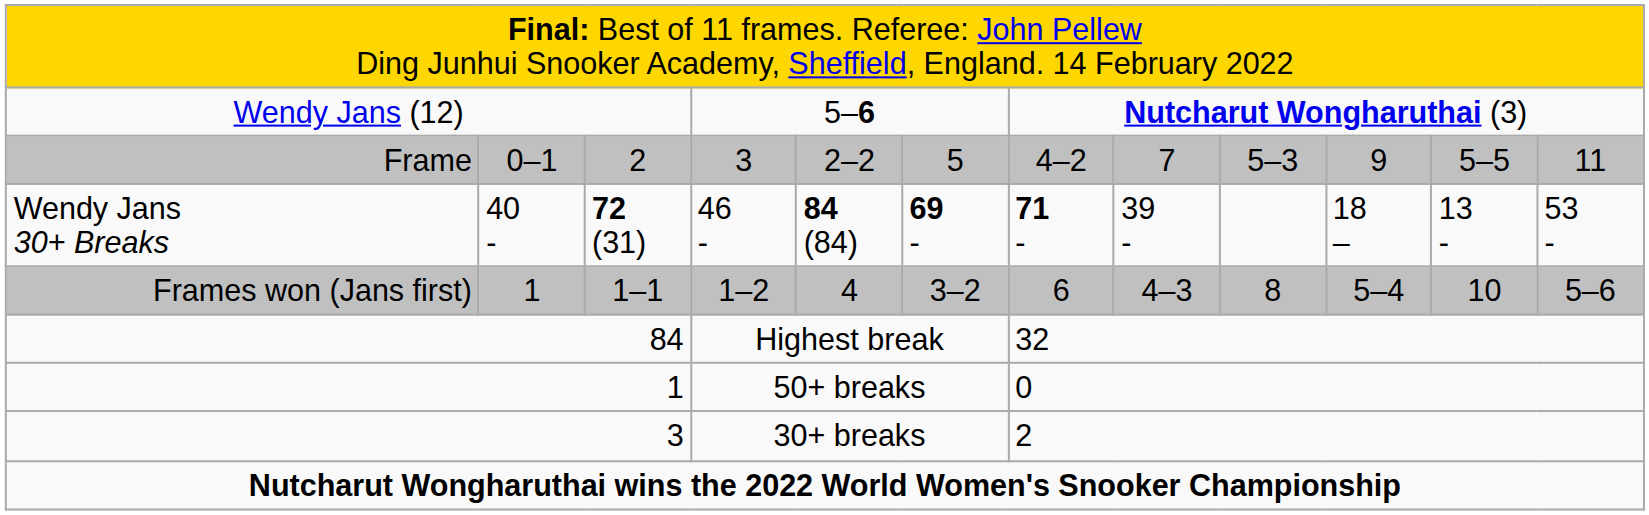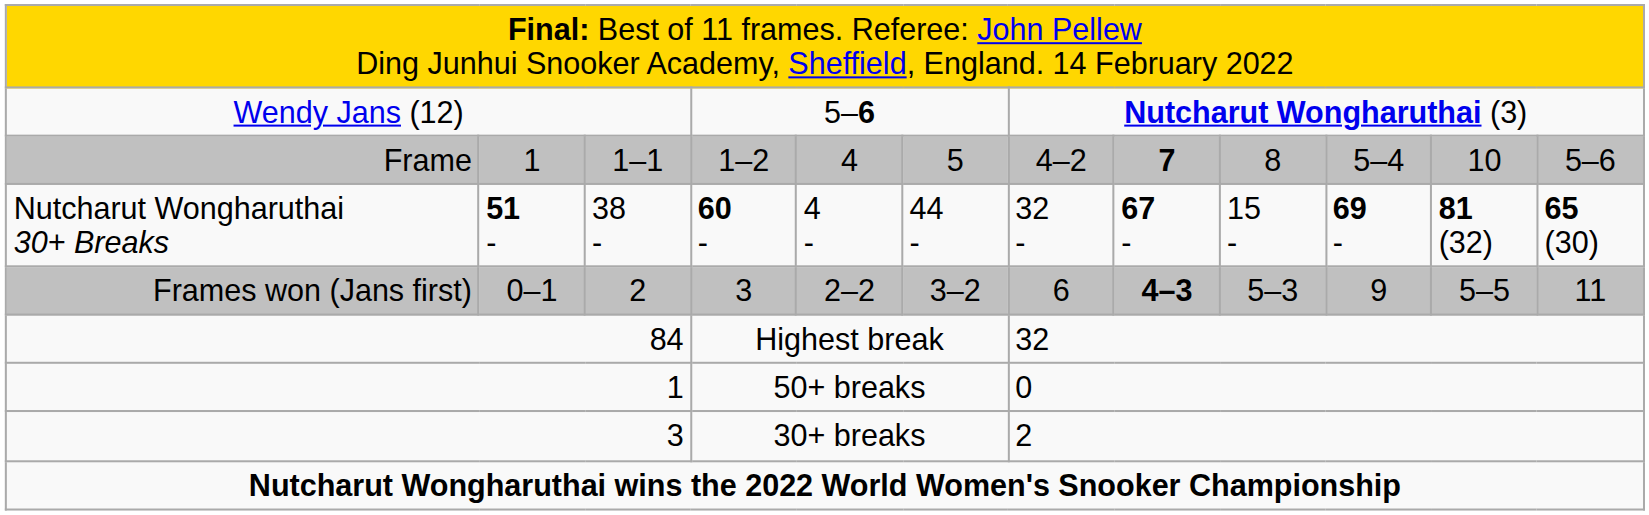Frame | column 2: 0–1 -> 1
Frame | column 3: 2 -> 1–1
Frame | column 4: 3 -> 1–2
Frame | column 5: 2–2 -> 4
Frame | column 8: normal -> bold
Frame | column 9: 5–3 -> 8
Frame | column 10: 9 -> 5–4
Frame | column 11: 5–5 -> 10
Frame | column 12: 11 -> 5–6
- row: Wendy Jans 30+ Breaks | 40 - | 72 (31) | 46 - | 84 (84) | 69 - | 71 - | 39 - | 18 – | 13 - | 53 -
+ row: Nutcharut Wongharuthai 30+ Breaks | 51 - | 38 - | 60 - | 4 - | 44 - | 32 - | 67 - | 15 - | 69 - | 81 (32) | 65 (30)
Frames won (Jans first) | column 2: 1 -> 0–1
Frames won (Jans first) | column 3: 1–1 -> 2
Frames won (Jans first) | column 4: 1–2 -> 3
Frames won (Jans first) | column 5: 4 -> 2–2
Frames won (Jans first) | column 8: normal -> bold
Frames won (Jans first) | column 9: 8 -> 5–3
Frames won (Jans first) | column 10: 5–4 -> 9
Frames won (Jans first) | column 11: 10 -> 5–5
Frames won (Jans first) | column 12: 5–6 -> 11
